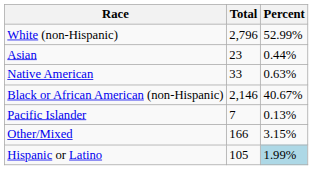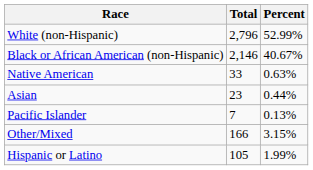rows swapped: Black or African American (non-Hispanic) <-> Asian
Hispanic or Latino | Percent: lightblue background -> no background
